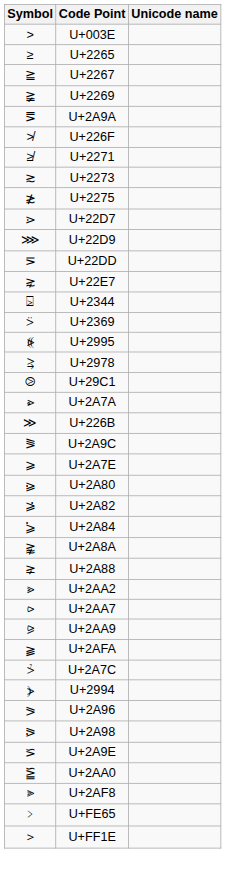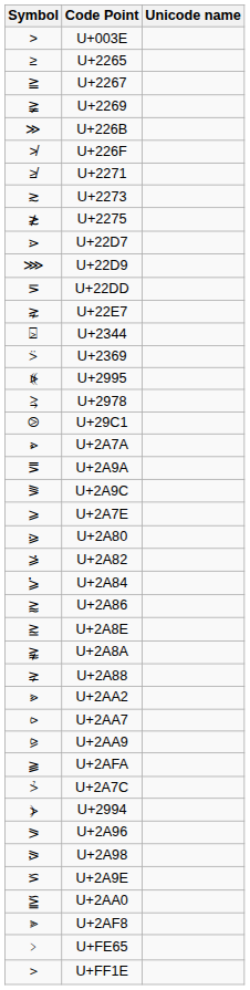rows swapped: U+226B <-> U+2A9A
+ row: ⪆ | U+2A86
+ row: ⪎ | U+2A8E
